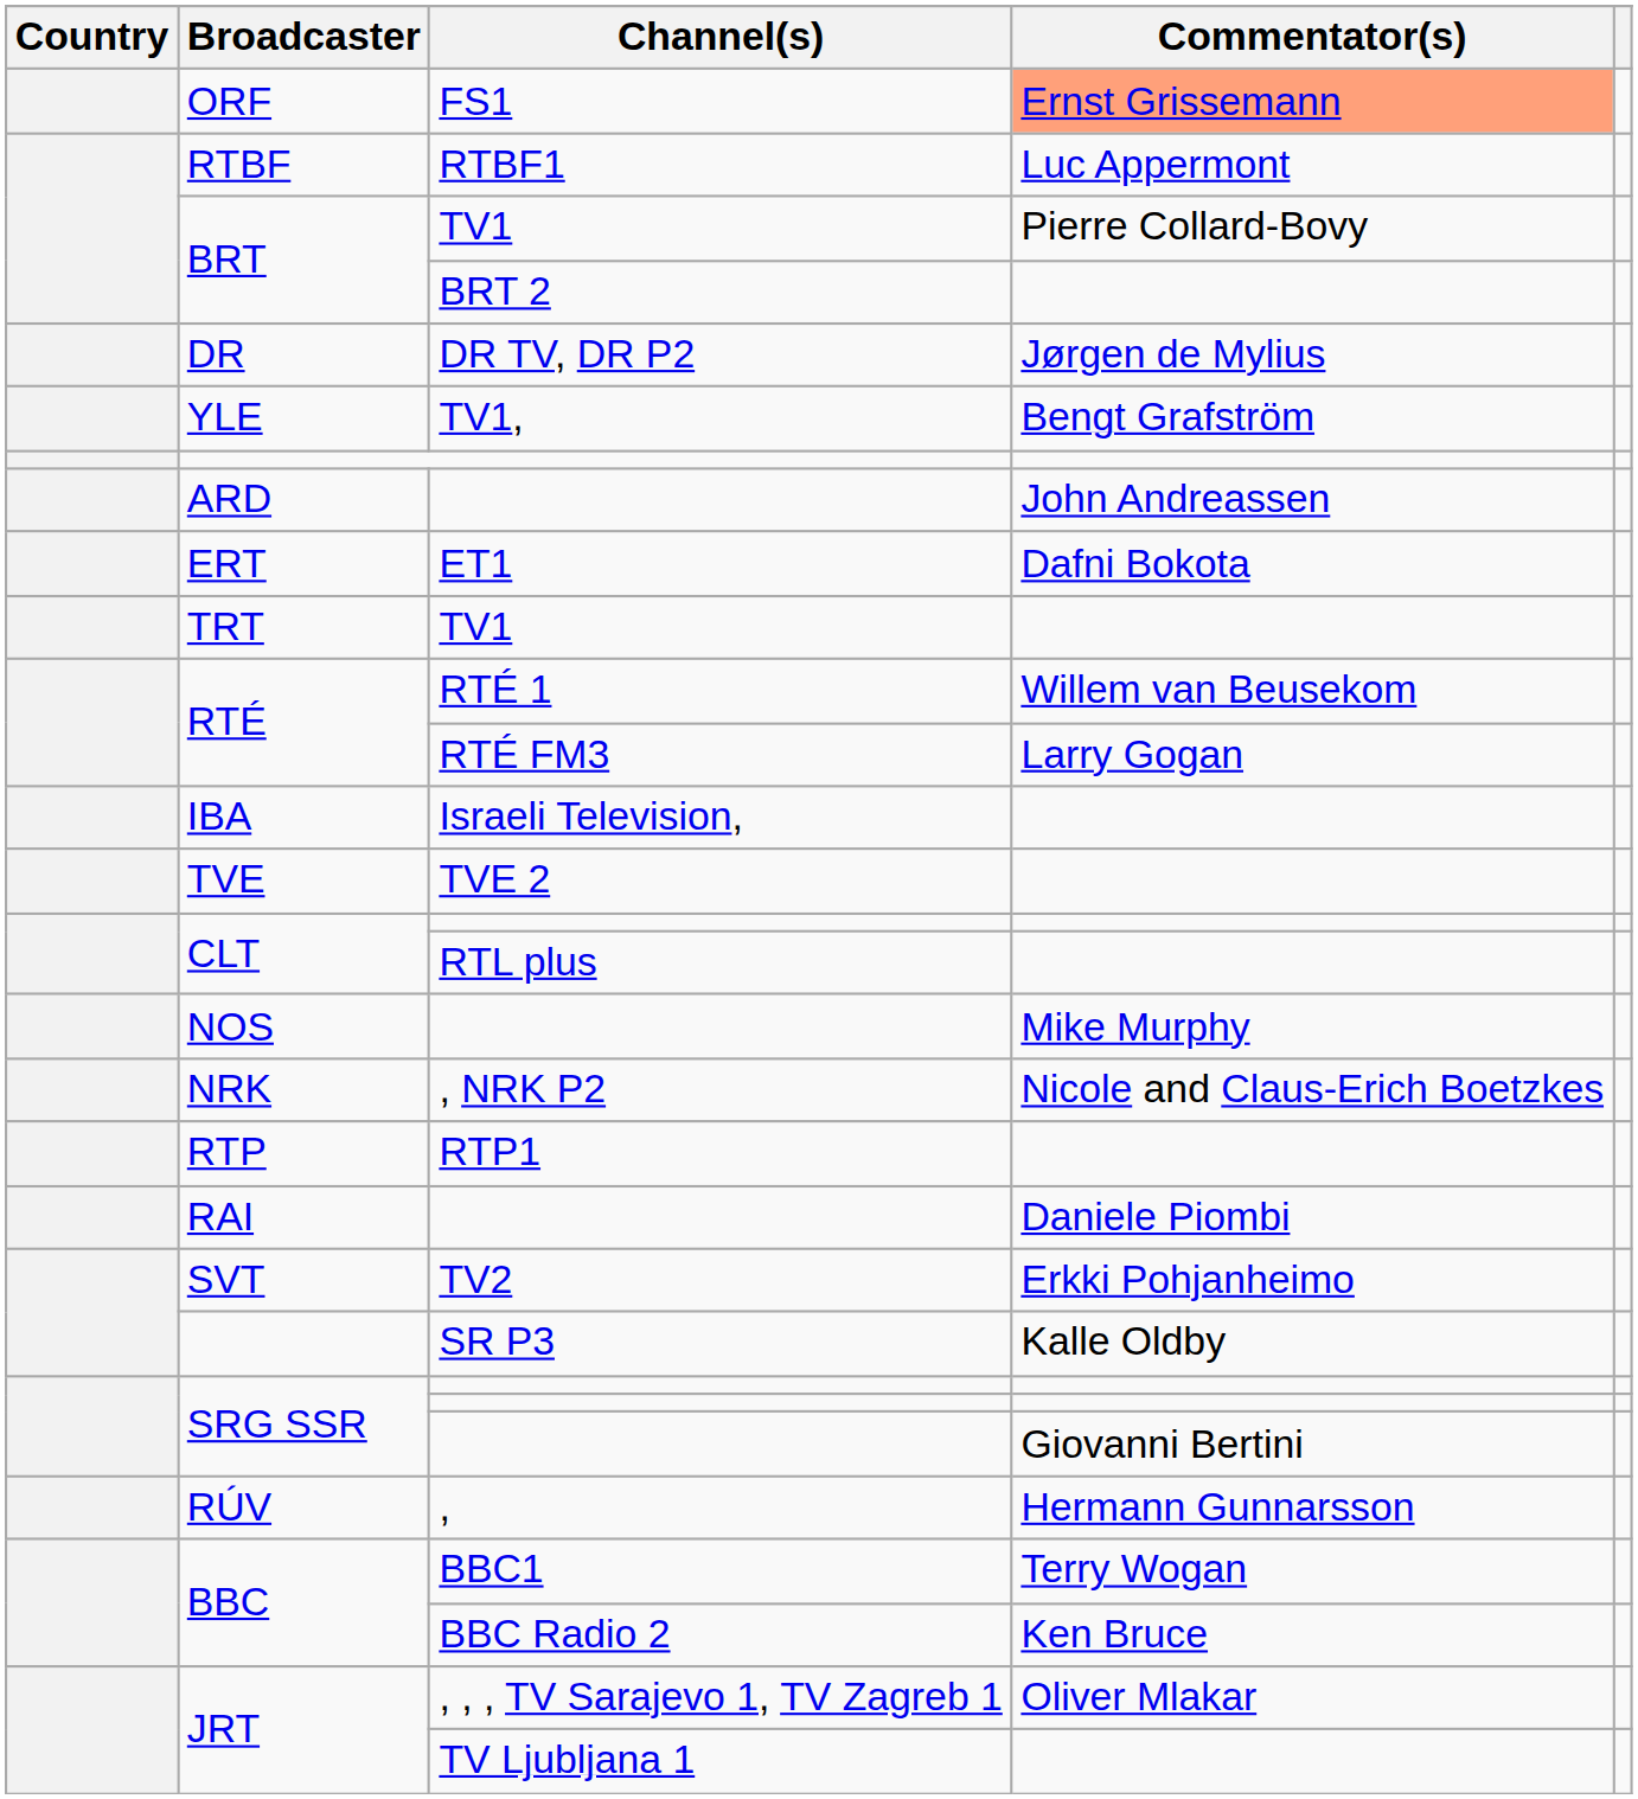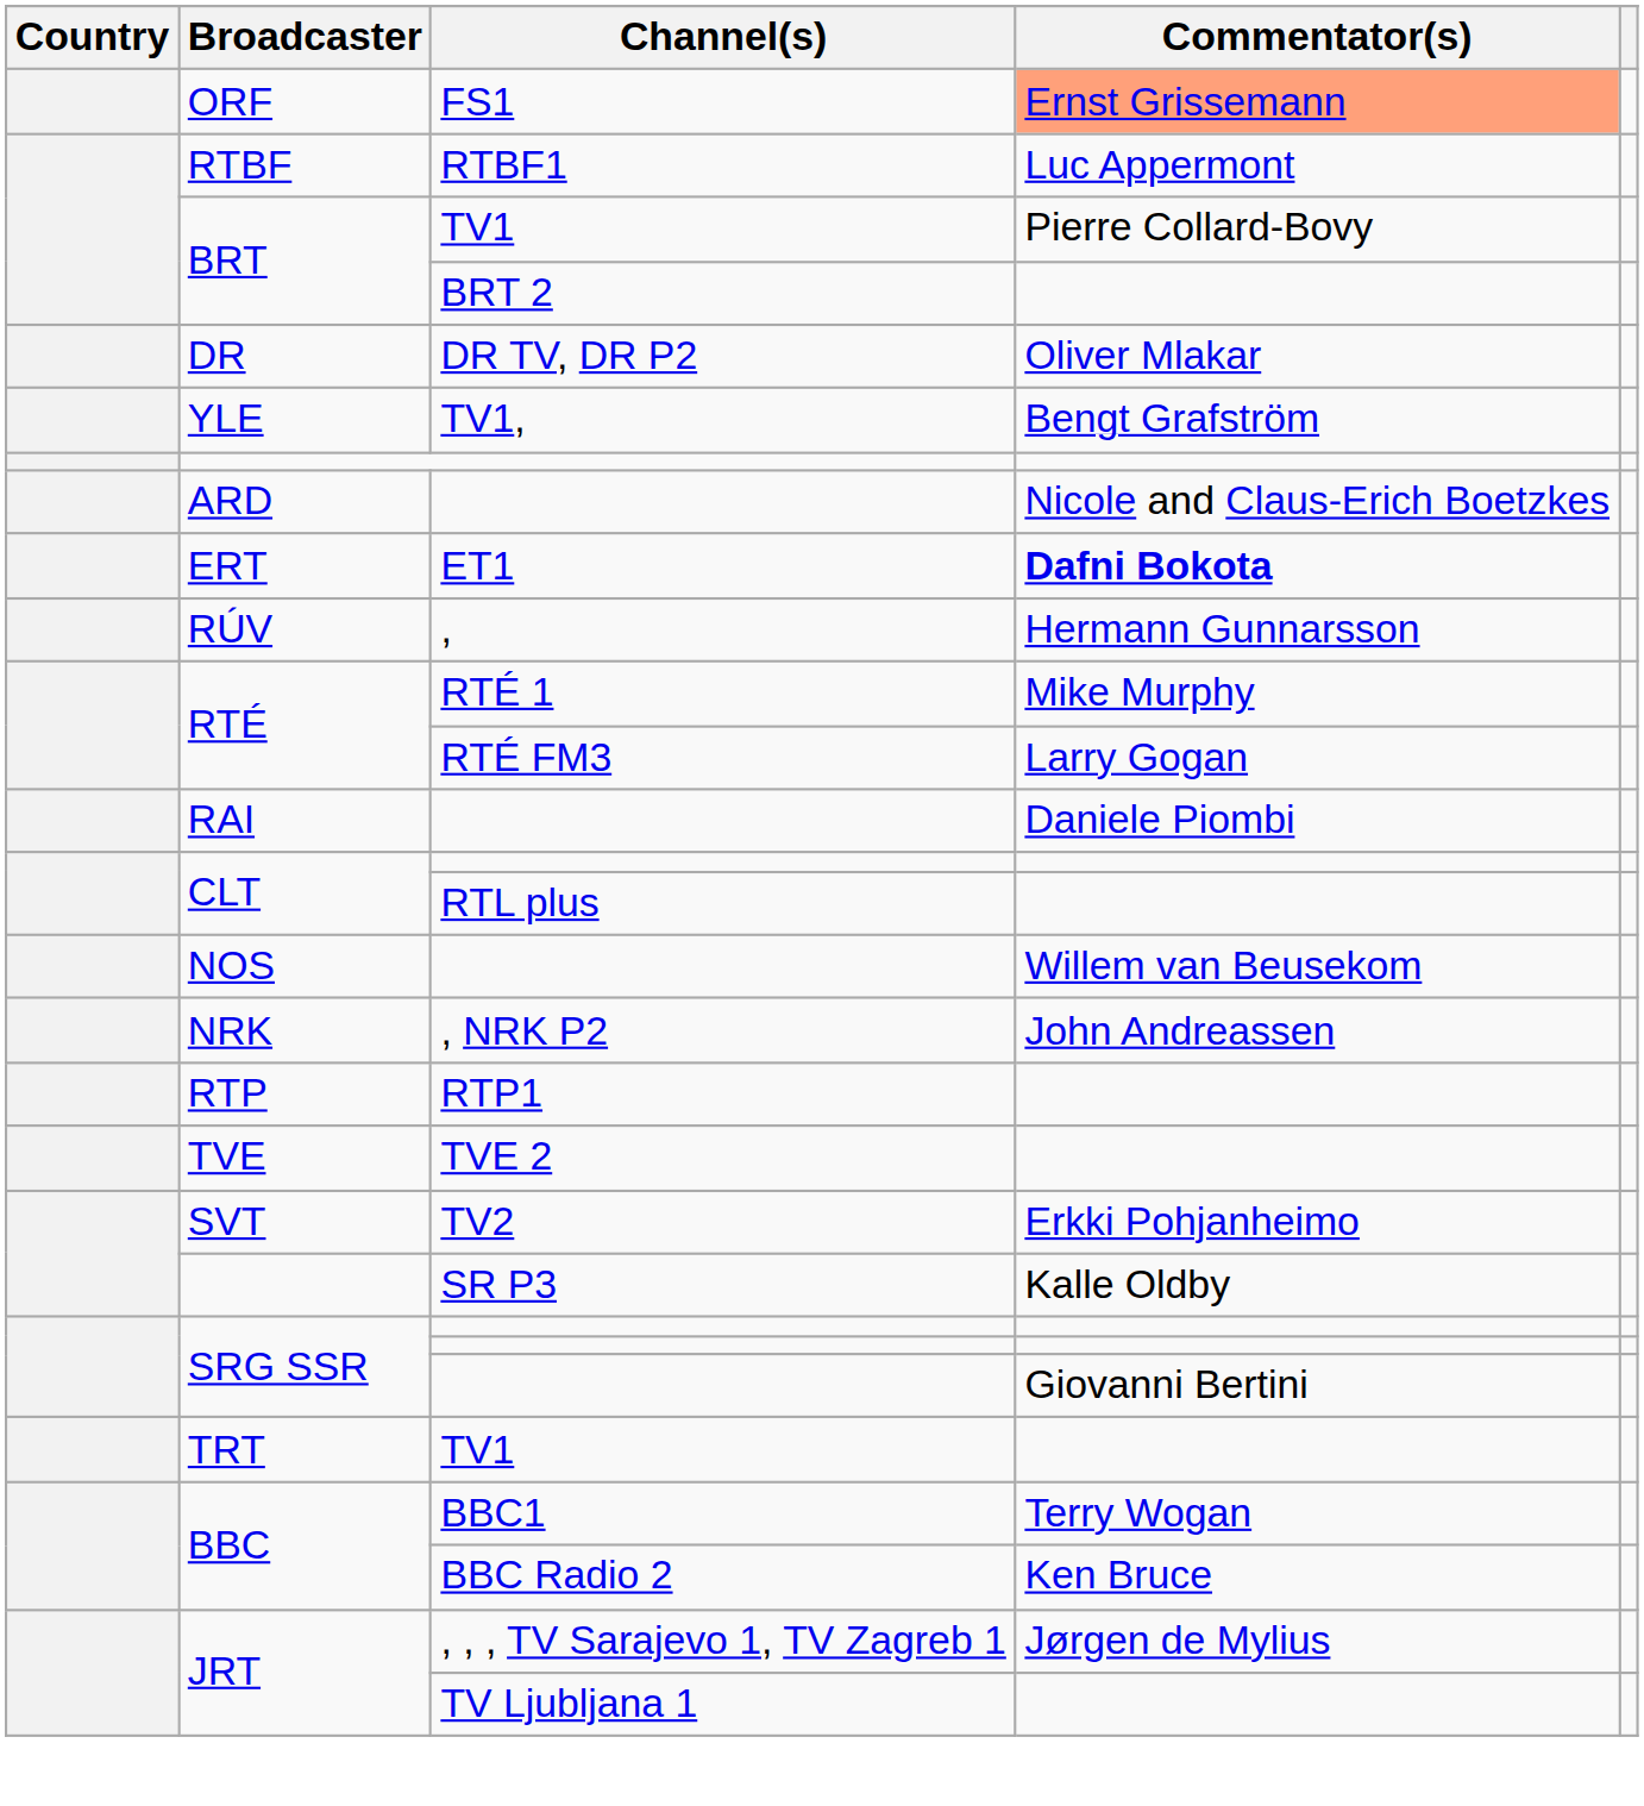DR | Commentator(s): Jørgen de Mylius -> Oliver Mlakar
ARD | Commentator(s): John Andreassen -> Nicole and Claus-Erich Boetzkes
ERT | Commentator(s): normal -> bold
rows swapped: RÚV <-> TRT
RTÉ / RTÉ 1 | Commentator(s): Willem van Beusekom -> Mike Murphy
- row: IBA | Israeli Television,
rows swapped: RAI <-> TVE
NOS | Commentator(s): Mike Murphy -> Willem van Beusekom
NRK | Commentator(s): Nicole and Claus-Erich Boetzkes -> John Andreassen
JRT / , , , TV Sarajevo 1, TV Zagreb 1 | Commentator(s): Oliver Mlakar -> Jørgen de Mylius
